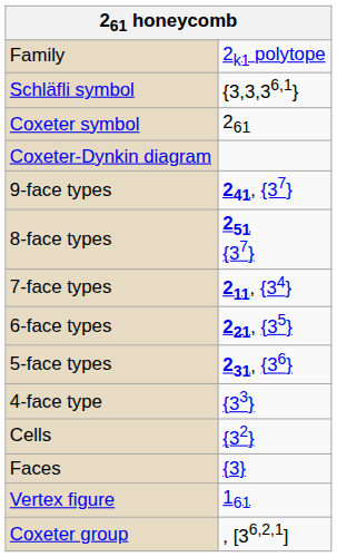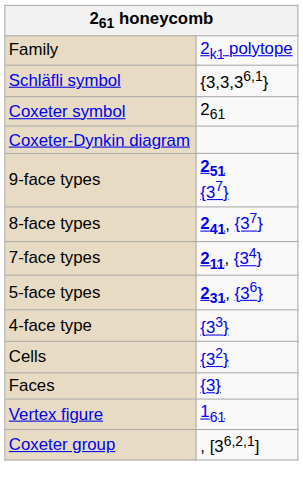9-face types | column 2: 241, {37} -> 251 {37}
8-face types | column 2: 251 {37} -> 241, {37}
- row: 6-face types | 221, {35}
